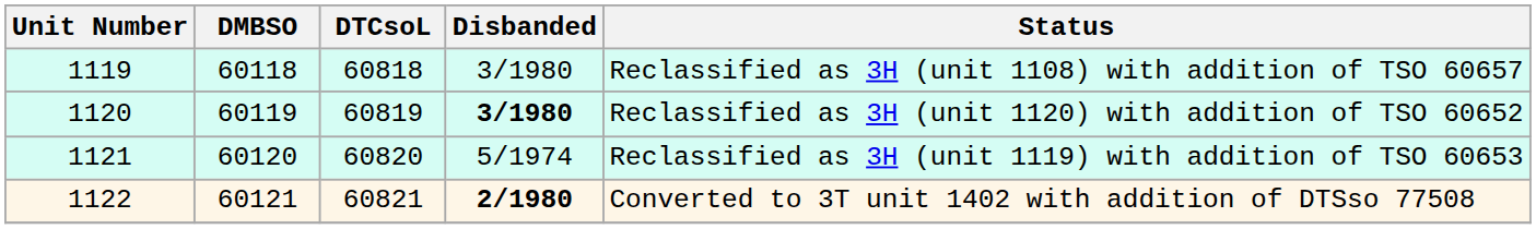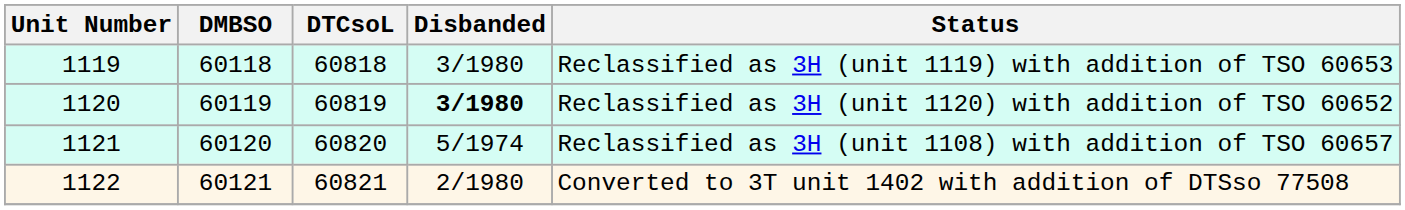1119 | Status: Reclassified as 3H (unit 1108) with addition of TSO 60657 -> Reclassified as 3H (unit 1119) with addition of TSO 60653
1121 | Status: Reclassified as 3H (unit 1119) with addition of TSO 60653 -> Reclassified as 3H (unit 1108) with addition of TSO 60657
1122 | Disbanded: bold -> normal
